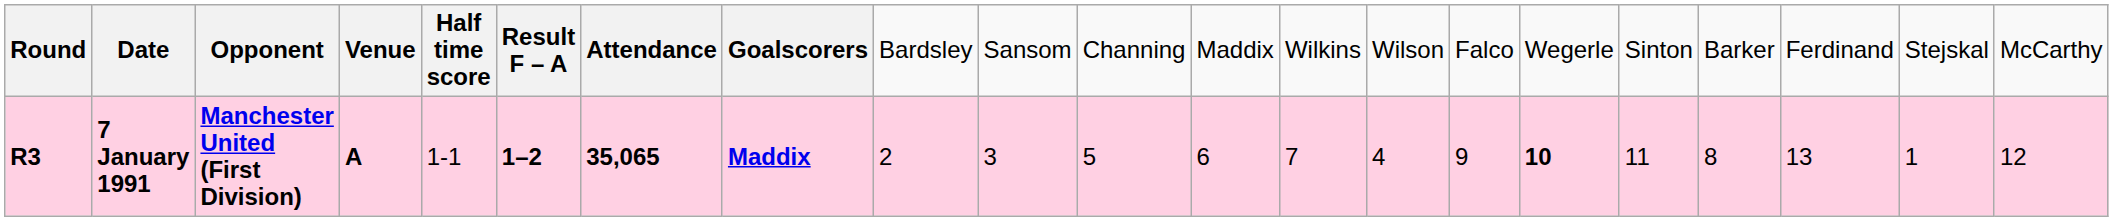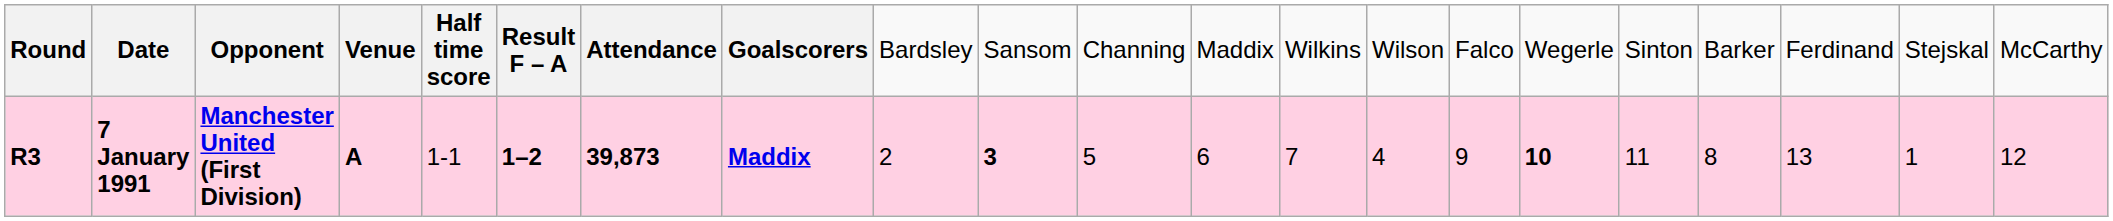7 January 1991 | column 7: 35,065 -> 39,873
7 January 1991 | column 10: normal -> bold
